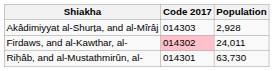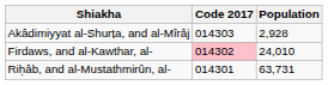Firdaws, and al-Kawthar, al- | Population: 24,011 -> 24,010
Riḥâb, and al-Mustathmirûn, al- | Population: 63,730 -> 63,731
